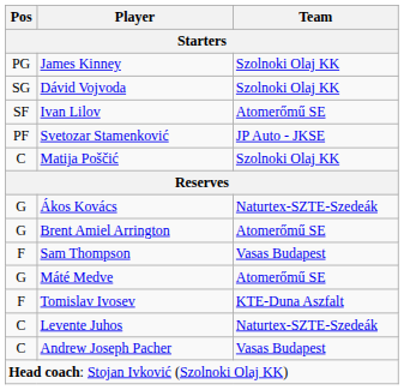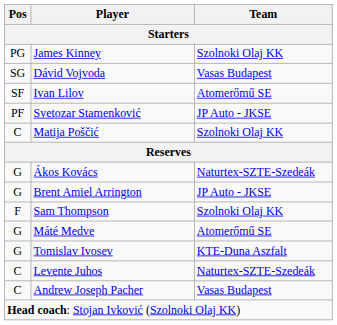Dávid Vojvoda | Team: Szolnoki Olaj KK -> Vasas Budapest
Brent Amiel Arrington | Team: Atomerőmű SE -> JP Auto - JKSE
Sam Thompson | Team: Vasas Budapest -> Szolnoki Olaj KK
Tomislav Ivosev | Pos: F -> G
